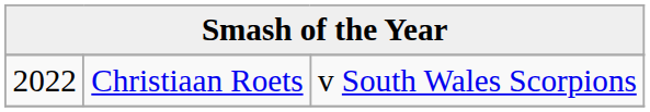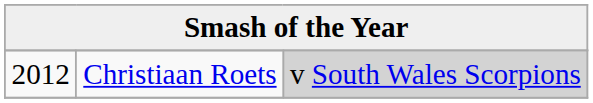Christiaan Roets | column 1: 2022 -> 2012
Christiaan Roets | column 3: no background -> lightgrey background
